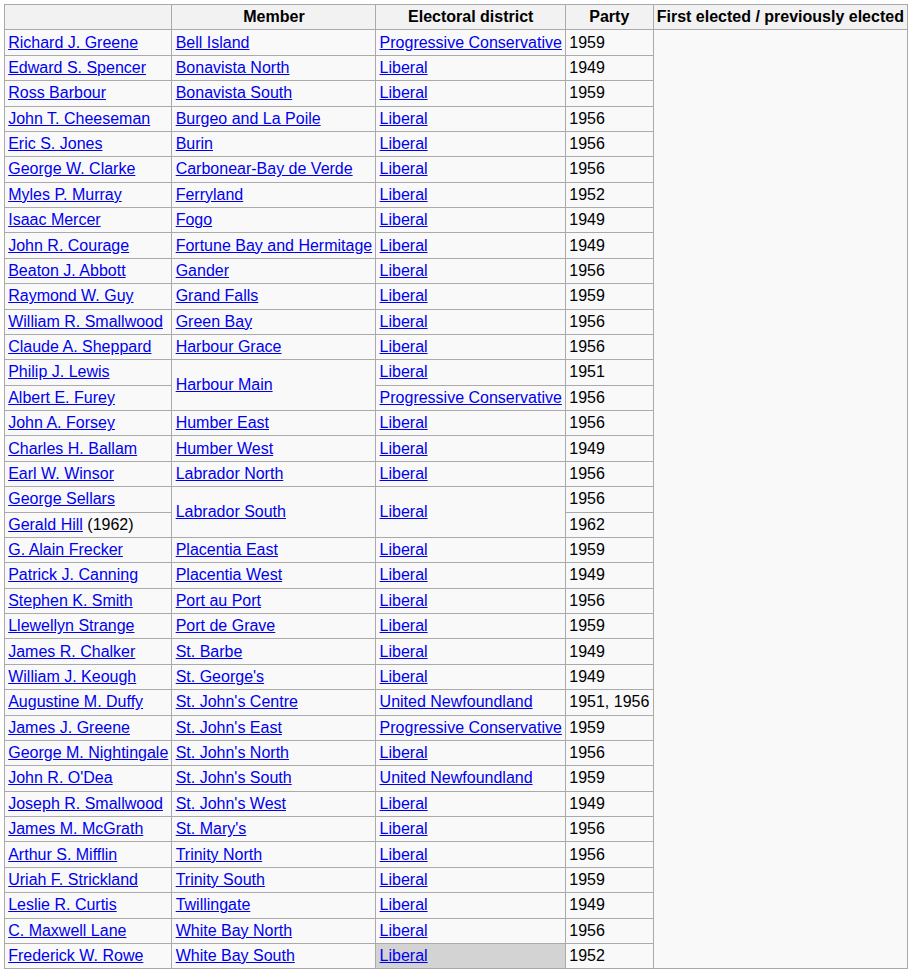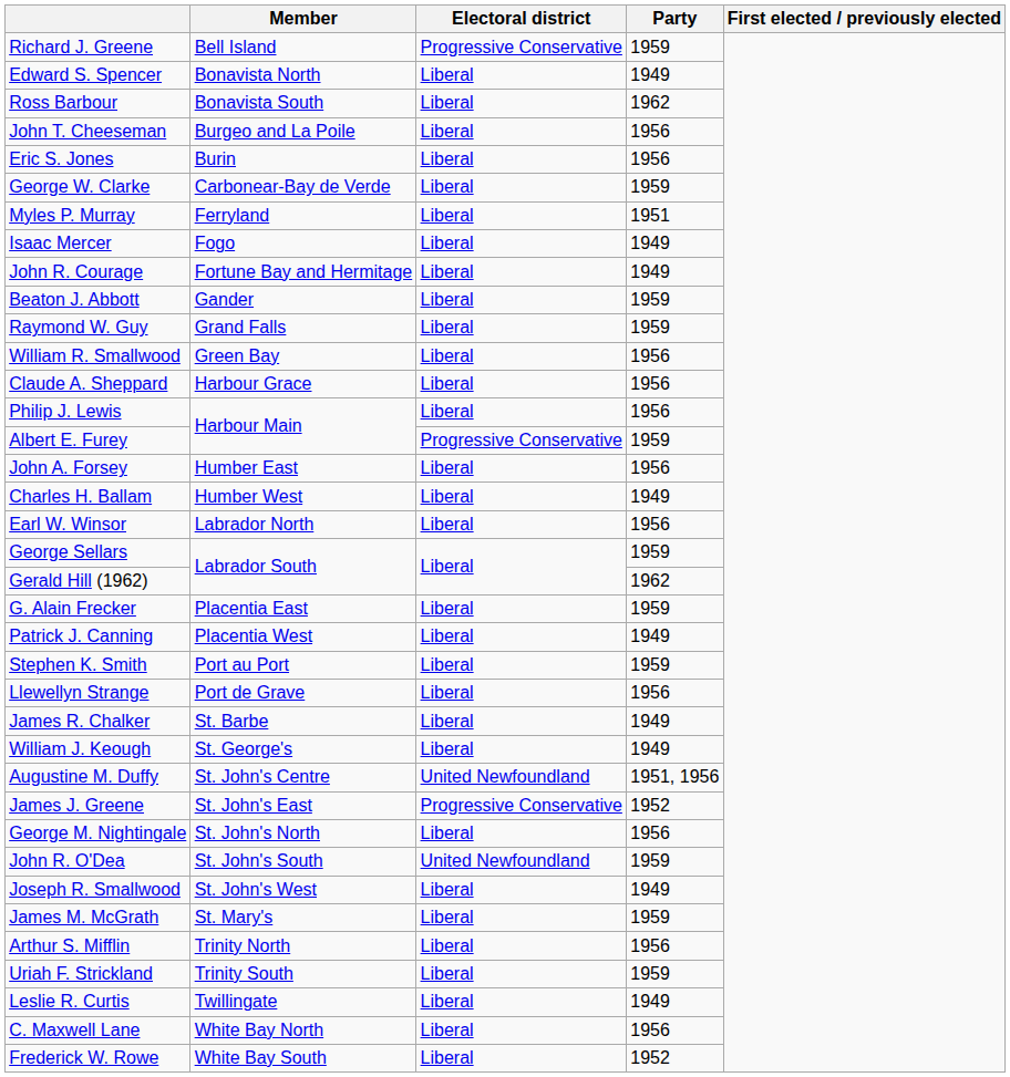Ross Barbour | Party: 1959 -> 1962
George W. Clarke | Party: 1956 -> 1959
Myles P. Murray | Party: 1952 -> 1951
Beaton J. Abbott | Party: 1956 -> 1959
Philip J. Lewis | Party: 1951 -> 1956
Albert E. Furey | Party: 1956 -> 1959
George Sellars | Party: 1956 -> 1959
Stephen K. Smith | Party: 1956 -> 1959
Llewellyn Strange | Party: 1959 -> 1956
James J. Greene | Party: 1959 -> 1952
James M. McGrath | Party: 1956 -> 1959
Frederick W. Rowe | Electoral district: lightgrey background -> no background
